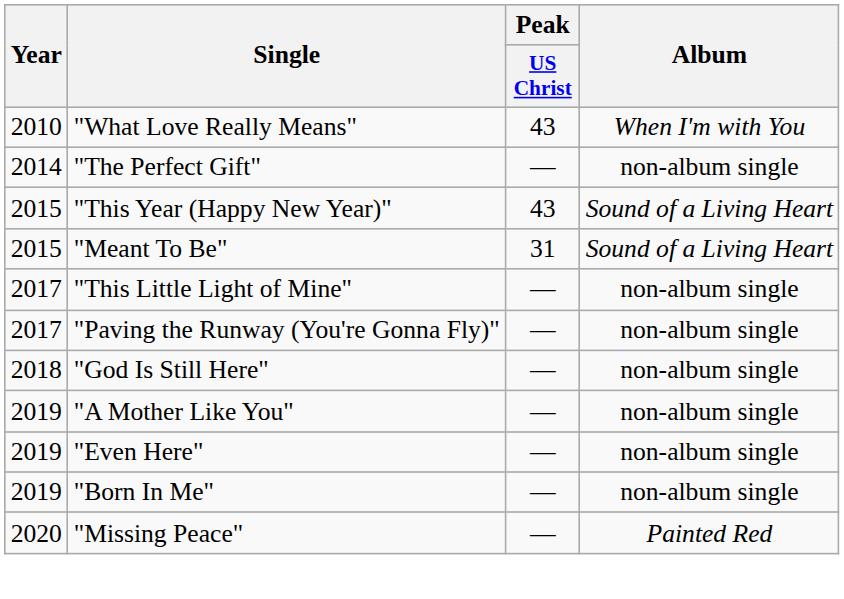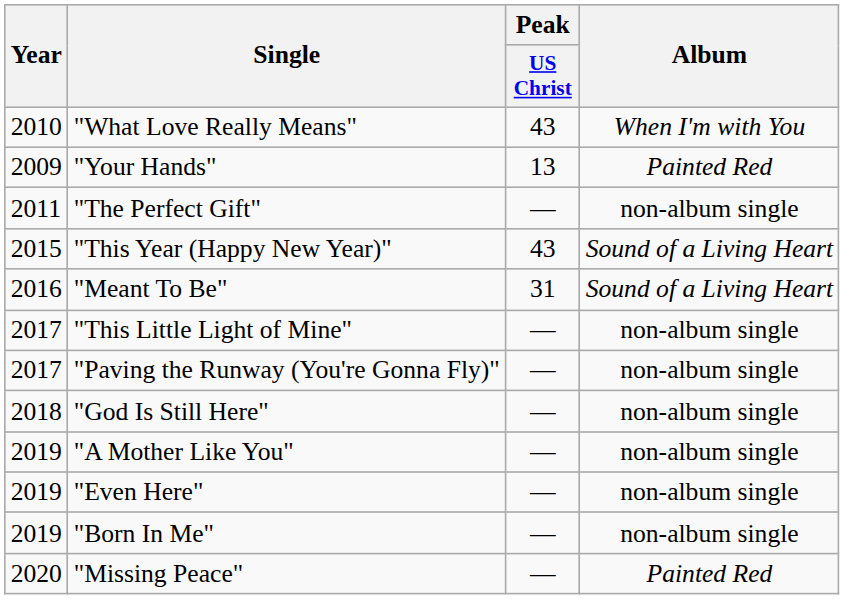+ row: 2009 | "Your Hands" | 13 | Painted Red
"The Perfect Gift" | Year: 2014 -> 2011
"Meant To Be" | Year: 2015 -> 2016
